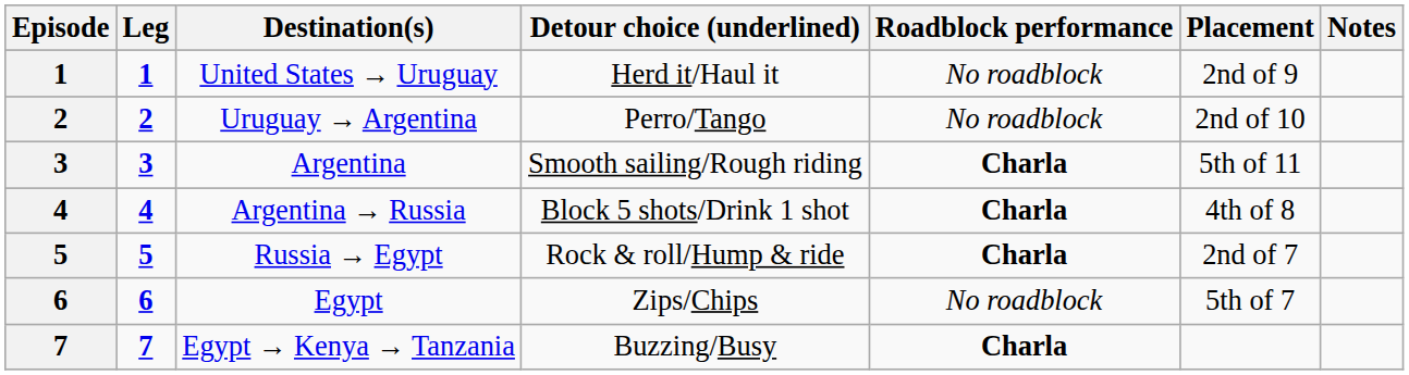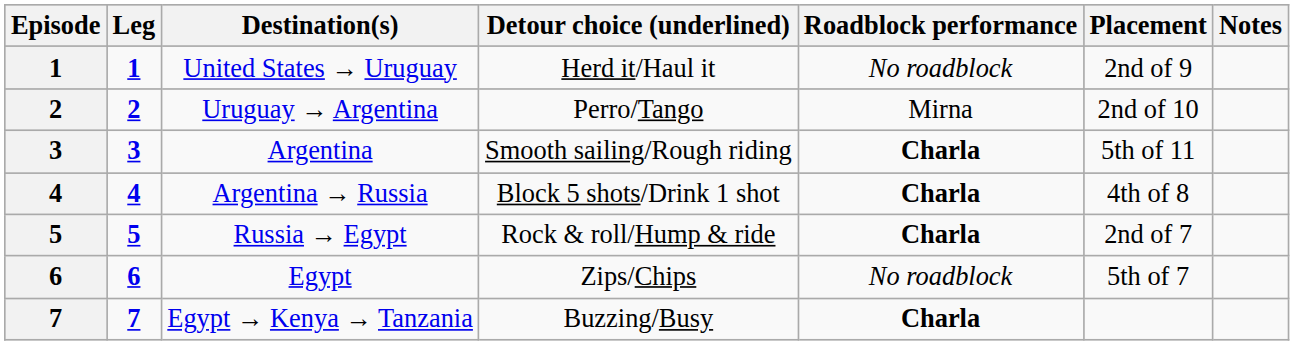Uruguay → Argentina | Roadblock performance: No roadblock -> Mirna
